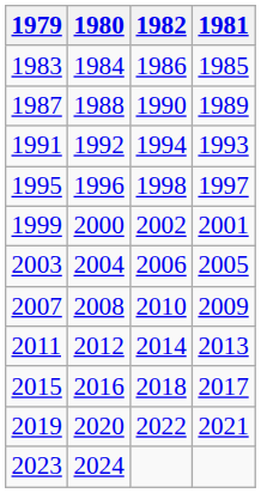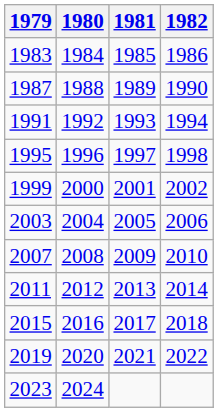columns swapped: 1981 <-> 1982
